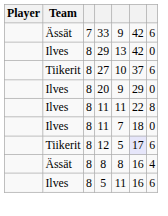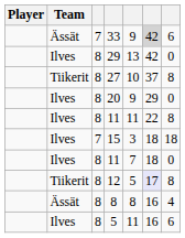33 | column 6: no background -> lightgrey background
27 | column 7: 6 -> 8
+ row: Ilves | 7 | 15 | 3 | 18 | 18
12 | column 7: 6 -> 8
